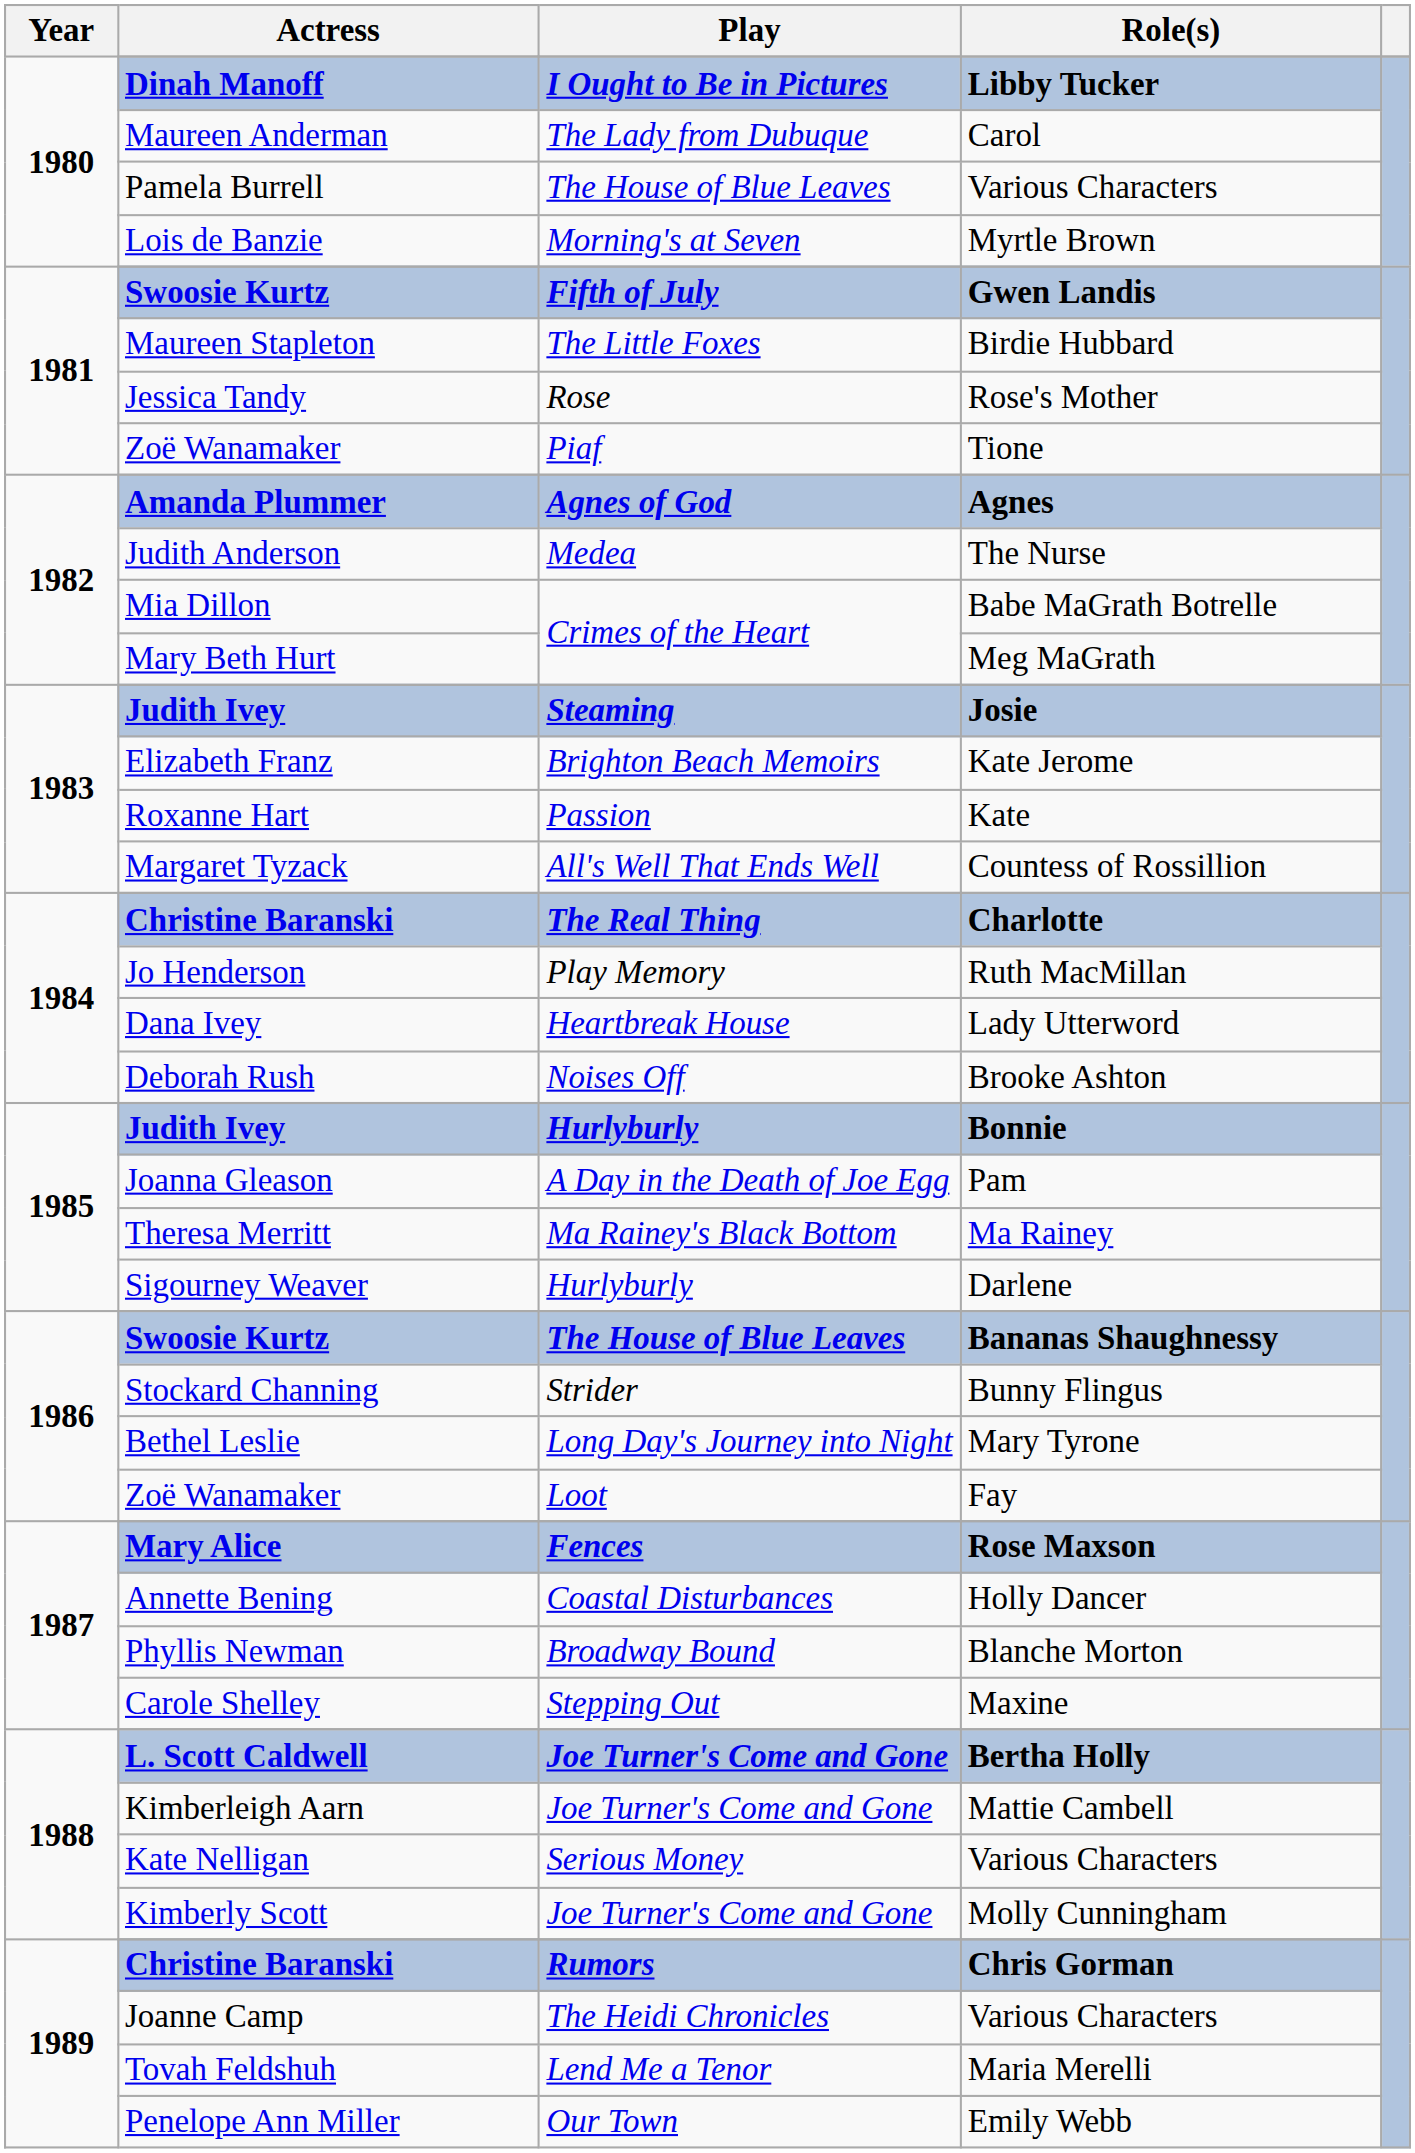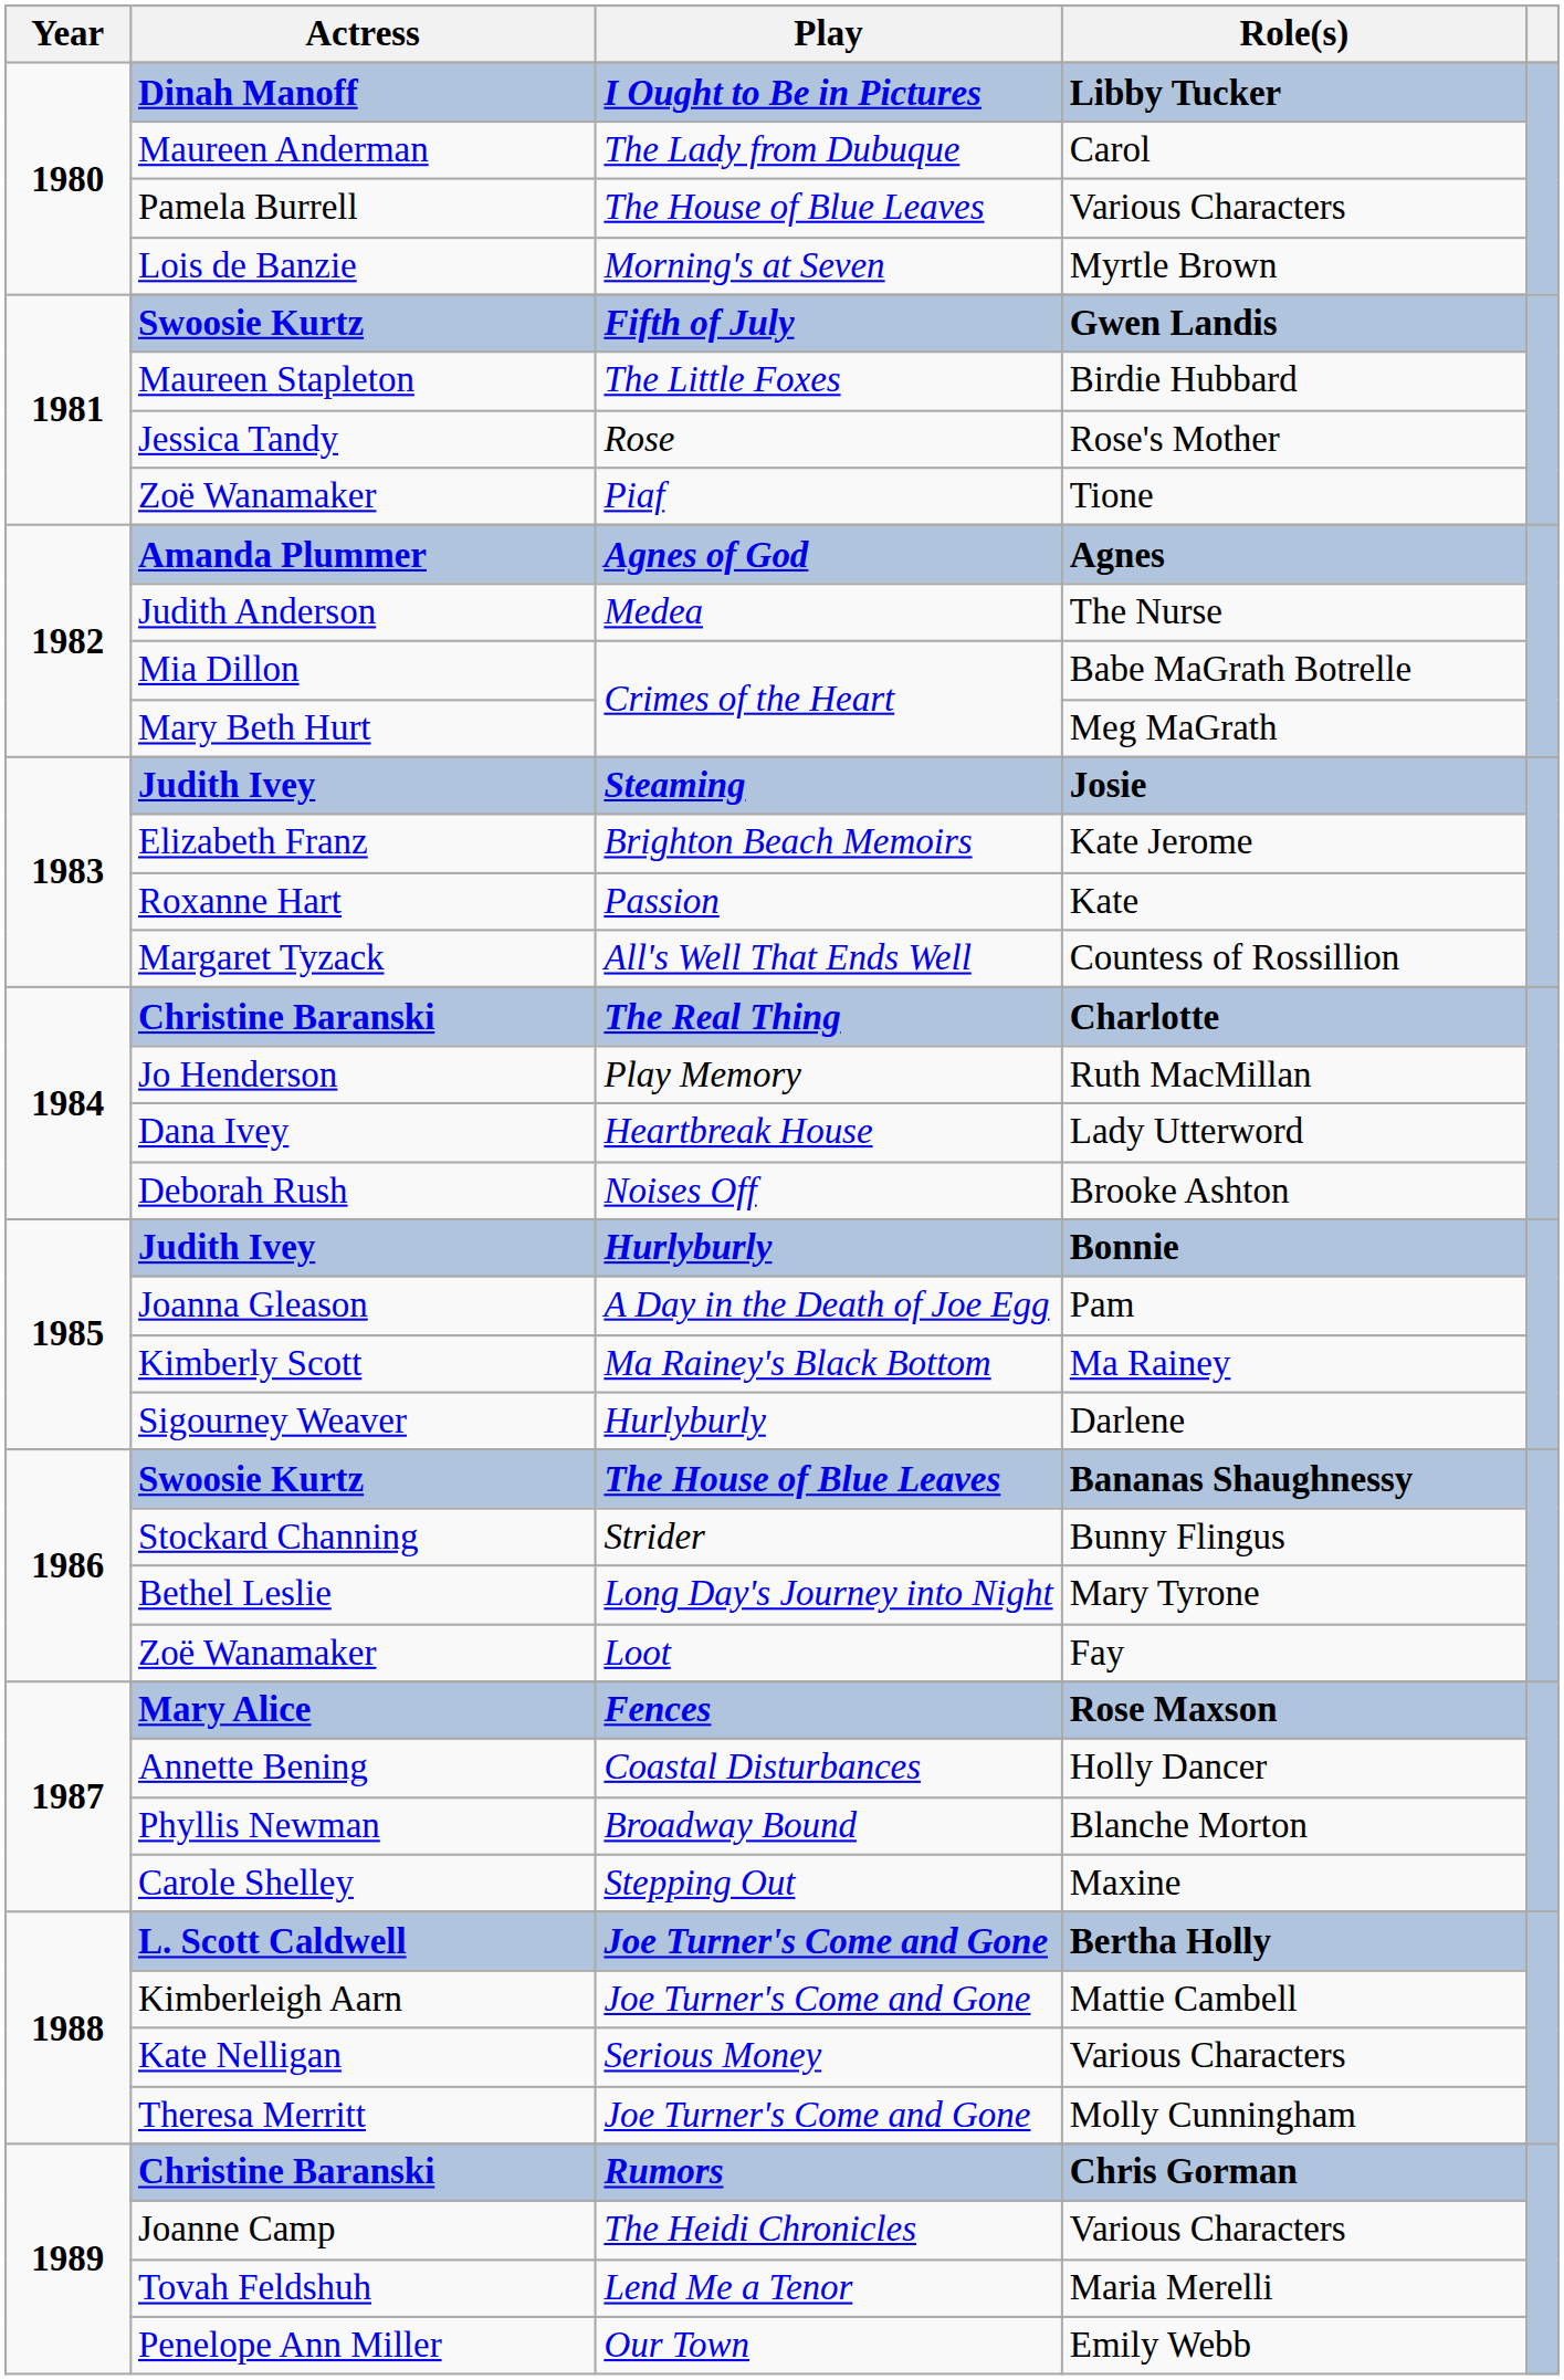Ma Rainey | Actress: Theresa Merritt -> Kimberly Scott
Molly Cunningham | Actress: Kimberly Scott -> Theresa Merritt
